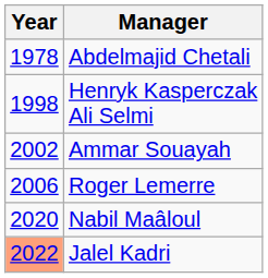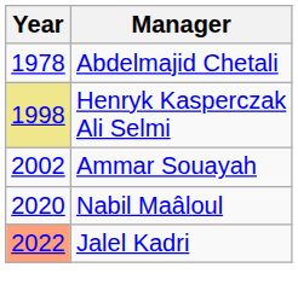Henryk Kasperczak Ali Selmi | Year: no background -> khaki background
- row: 2006 | Roger Lemerre
